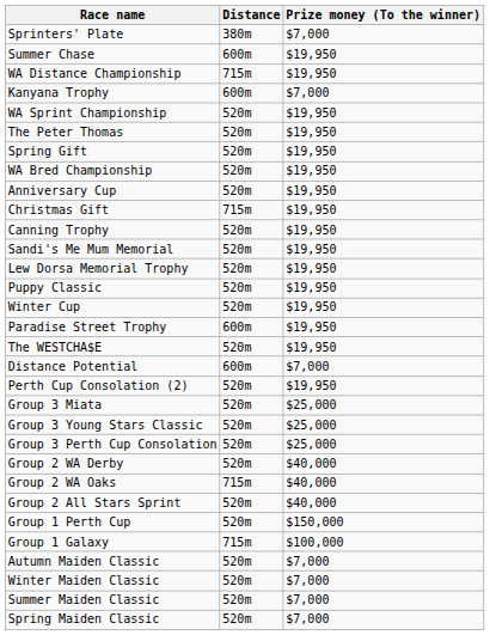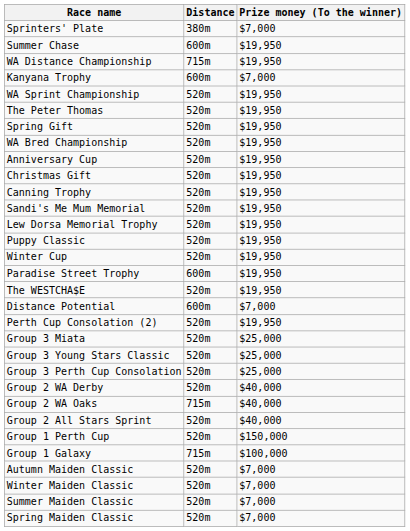Christmas Gift | Distance: 715m -> 520m
